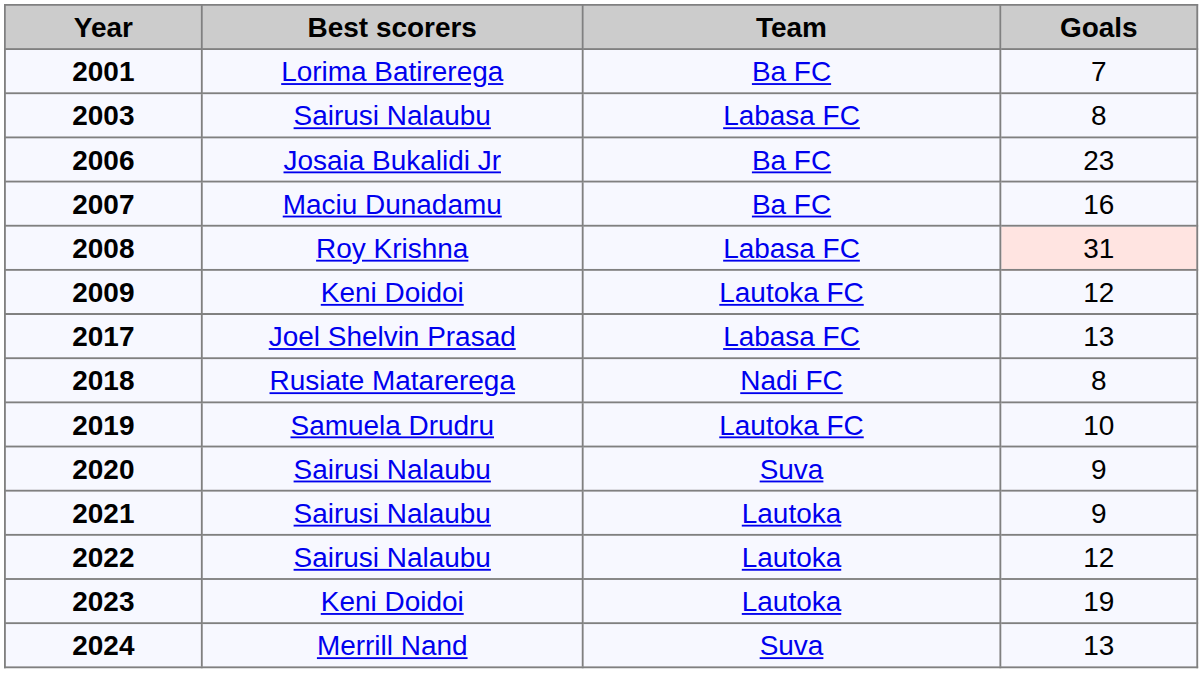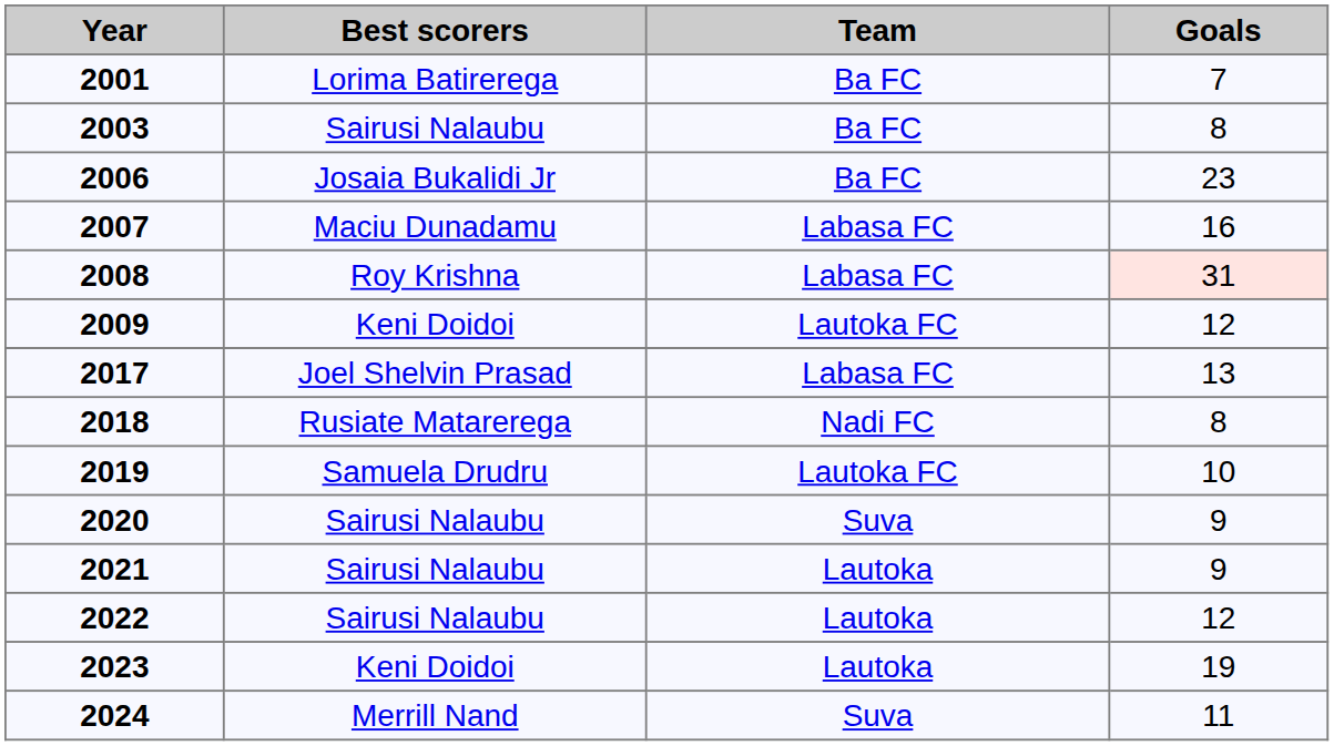2003 | Team: Labasa FC -> Ba FC
2007 | Team: Ba FC -> Labasa FC
2024 | Goals: 13 -> 11
